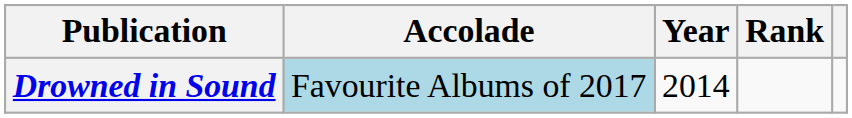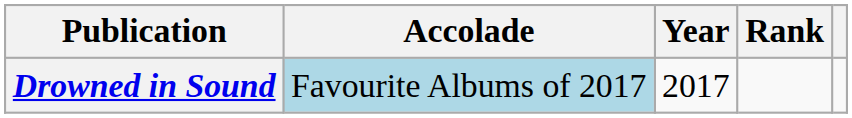Drowned in Sound | Year: 2014 -> 2017
